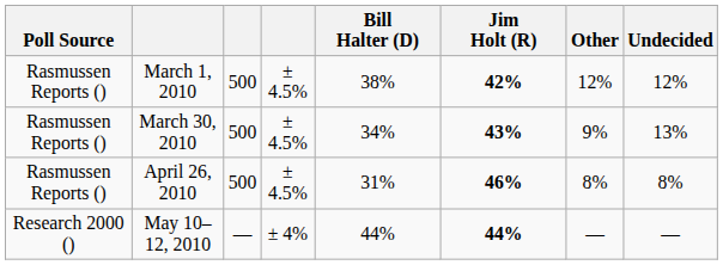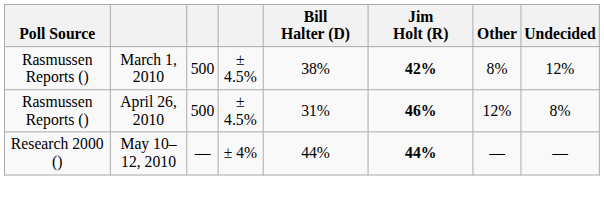March 1, 2010 | Other: 12% -> 8%
- row: Rasmussen Reports () | March 30, 2010 | 500 | ± 4.5% | 34% | 43% | 9% | 13%
April 26, 2010 | Other: 8% -> 12%
